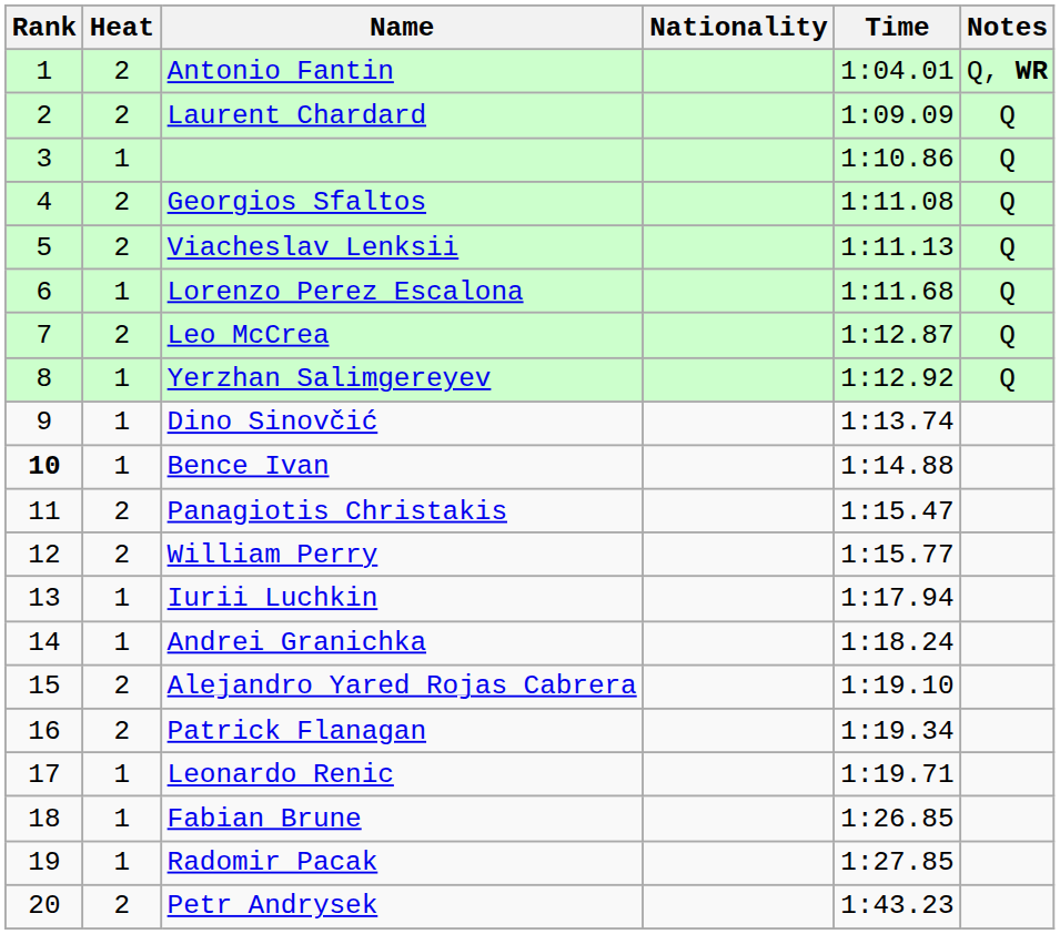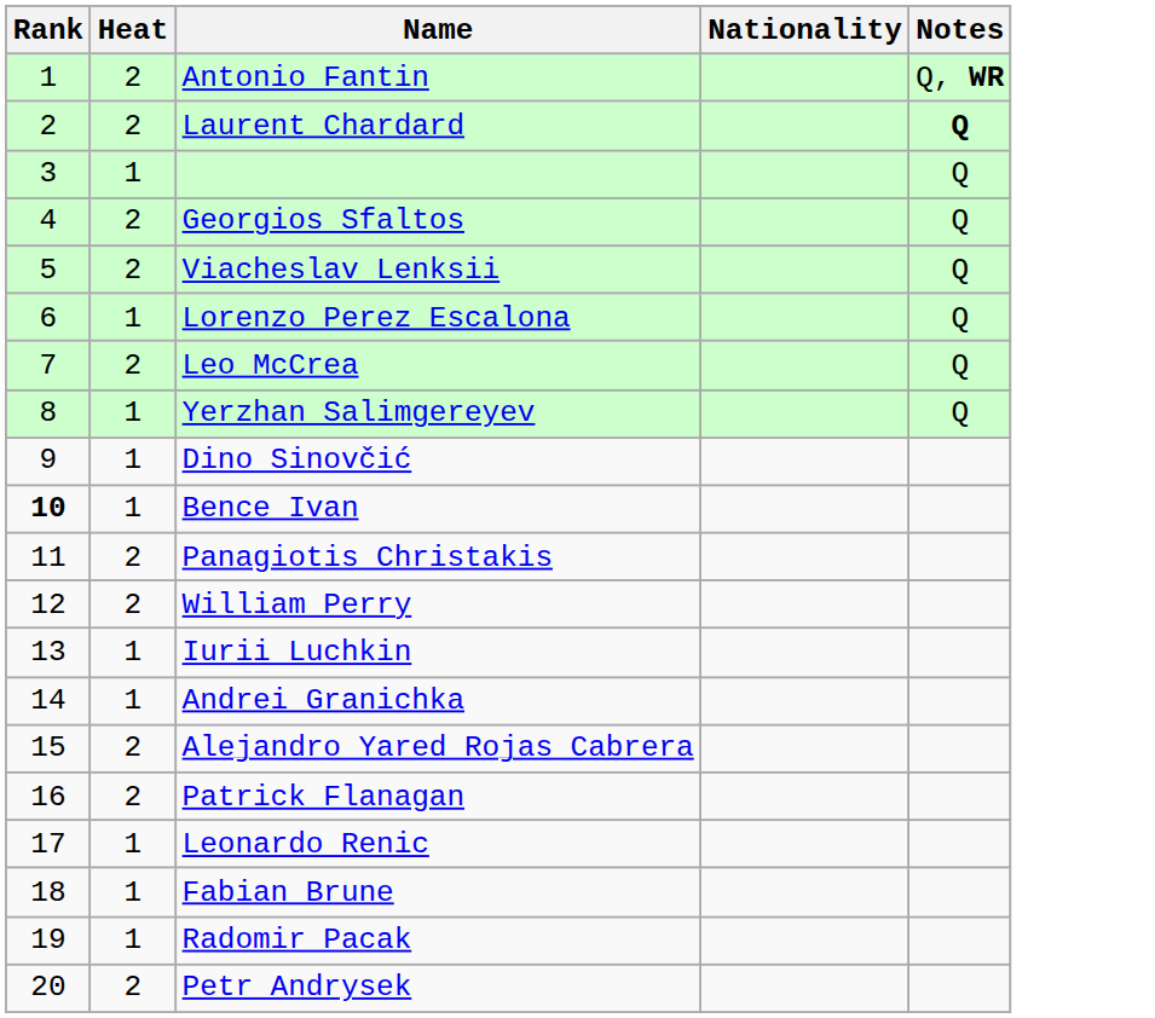- column: Time | 1:04.01 | 1:09.09 | 1:10.86 | 1:11.08 | 1:11.13 | 1:11.68 | 1:12.87 | 1:12.92 | 1:13.74 | 1:14.88 | 1:15.47 | 1:15.77 | 1:17.94 | 1:18.24 | 1:19.10 | 1:19.34 | 1:19.71 | 1:26.85 | 1:27.85 | 1:43.23
Laurent Chardard | Notes: normal -> bold
